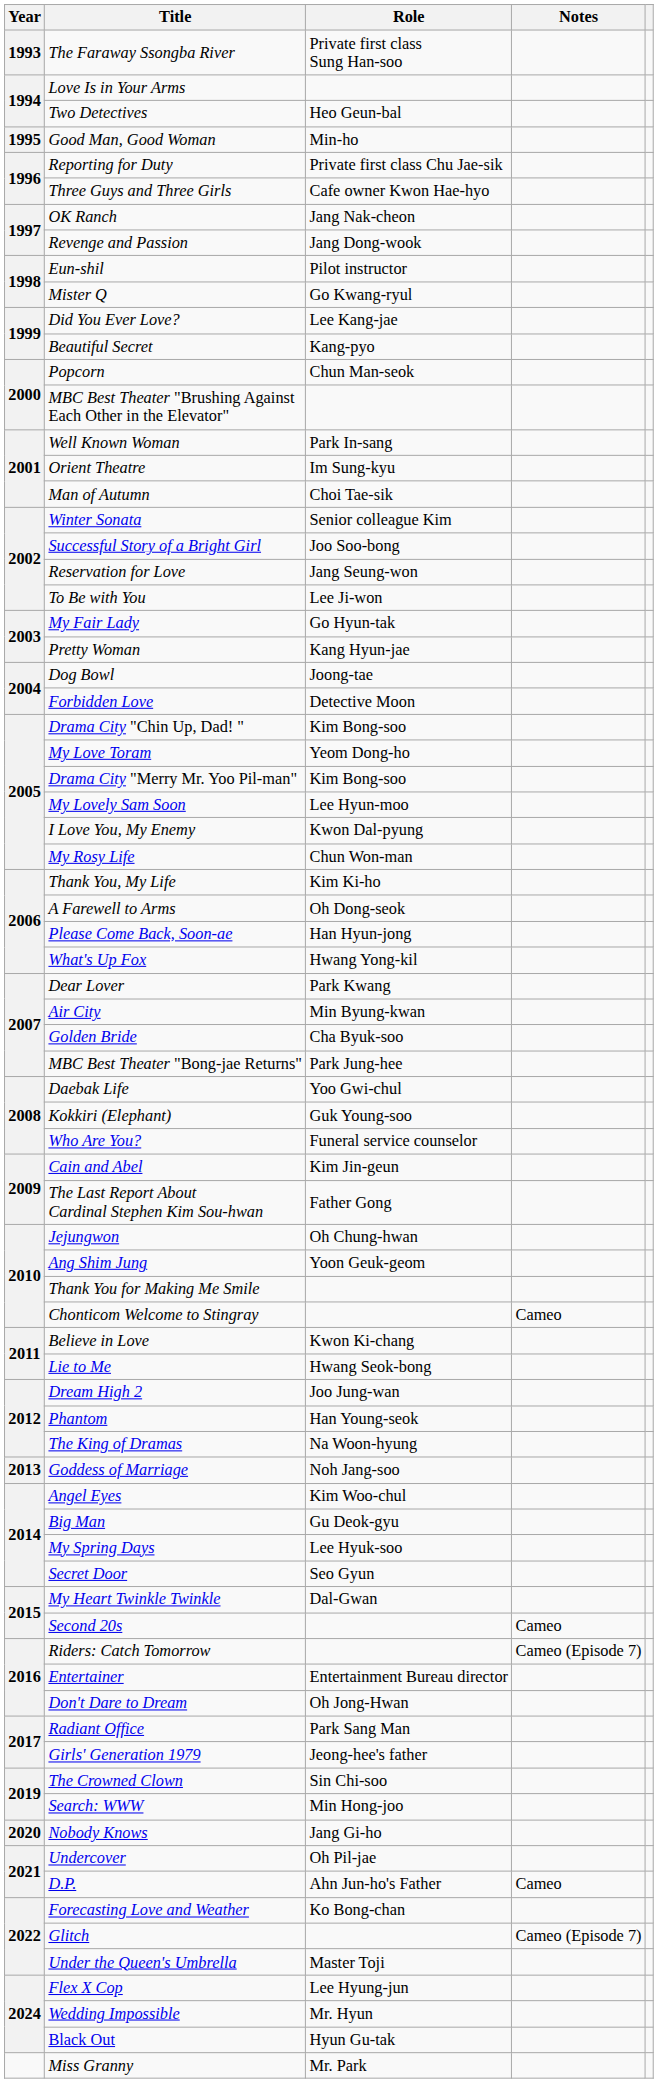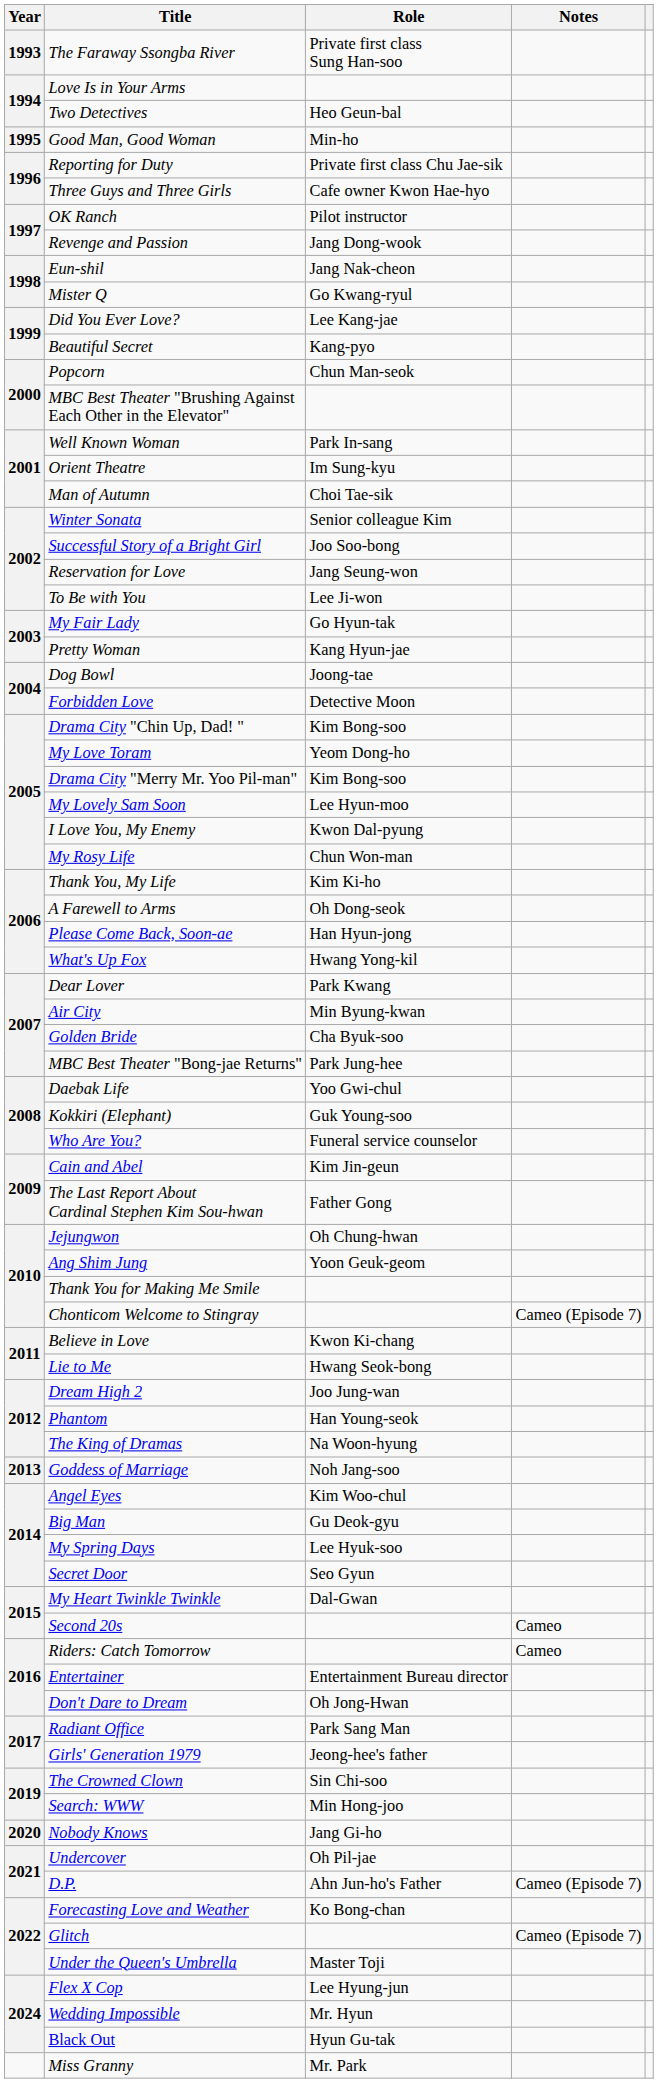OK Ranch | Role: Jang Nak-cheon -> Pilot instructor
Eun-shil | Role: Pilot instructor -> Jang Nak-cheon
Chonticom Welcome to Stingray | Notes: Cameo -> Cameo (Episode 7)
Riders: Catch Tomorrow | Notes: Cameo (Episode 7) -> Cameo
D.P. | Notes: Cameo -> Cameo (Episode 7)
